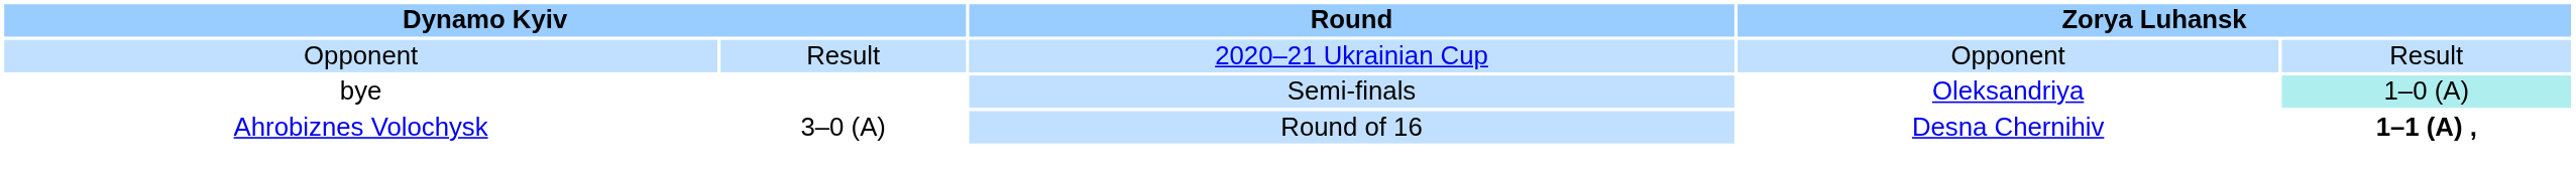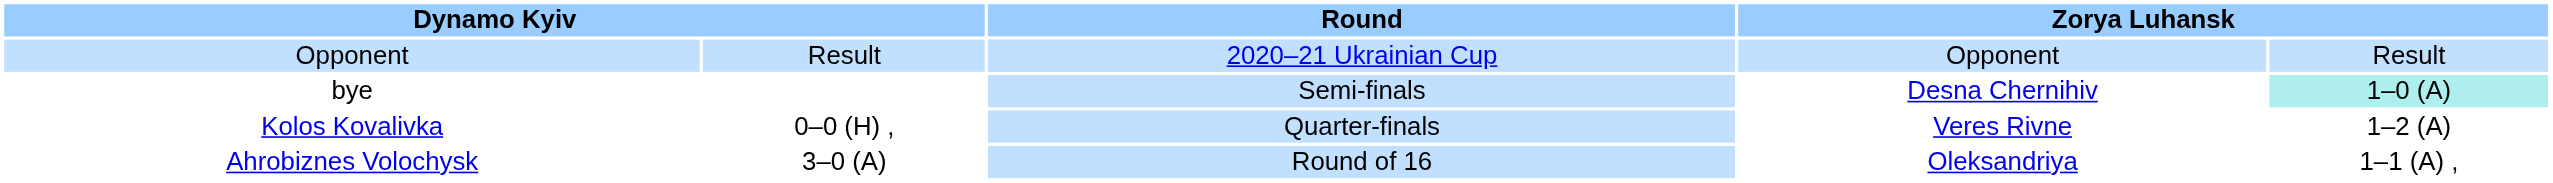bye | column 4: Oleksandriya -> Desna Chernihiv
+ row: Kolos Kovalivka | 0–0 (H) , | Quarter-finals | Veres Rivne | 1–2 (A)
Ahrobiznes Volochysk | column 4: Desna Chernihiv -> Oleksandriya
Ahrobiznes Volochysk | column 5: bold -> normal
